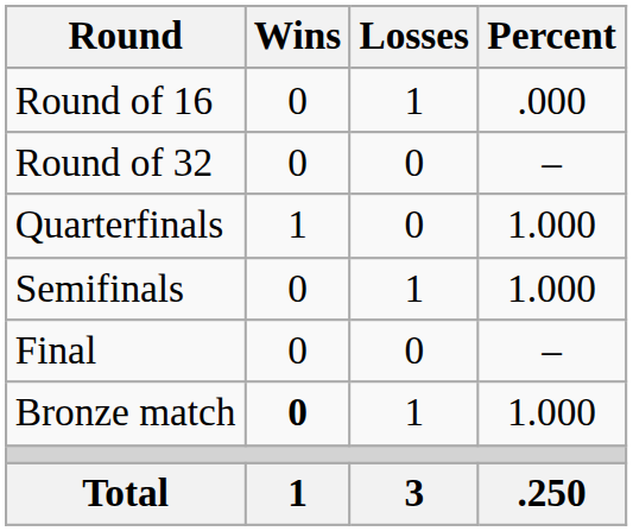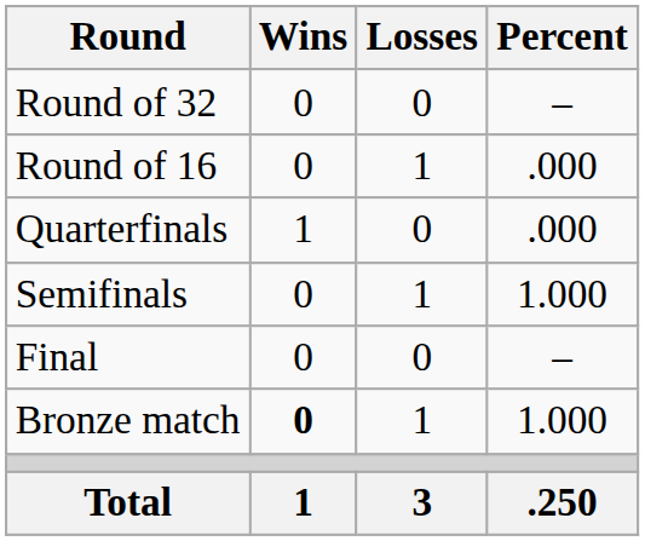rows swapped: Round of 32 <-> Round of 16
Quarterfinals | Percent: 1.000 -> .000
